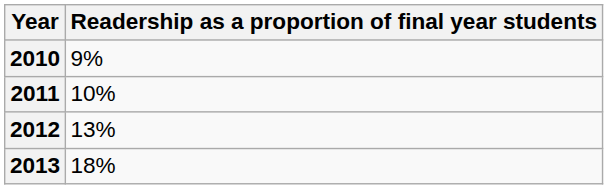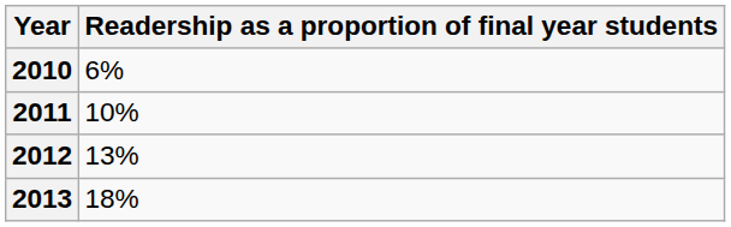2010 | Readership as a proportion of final year students: 9% -> 6%
